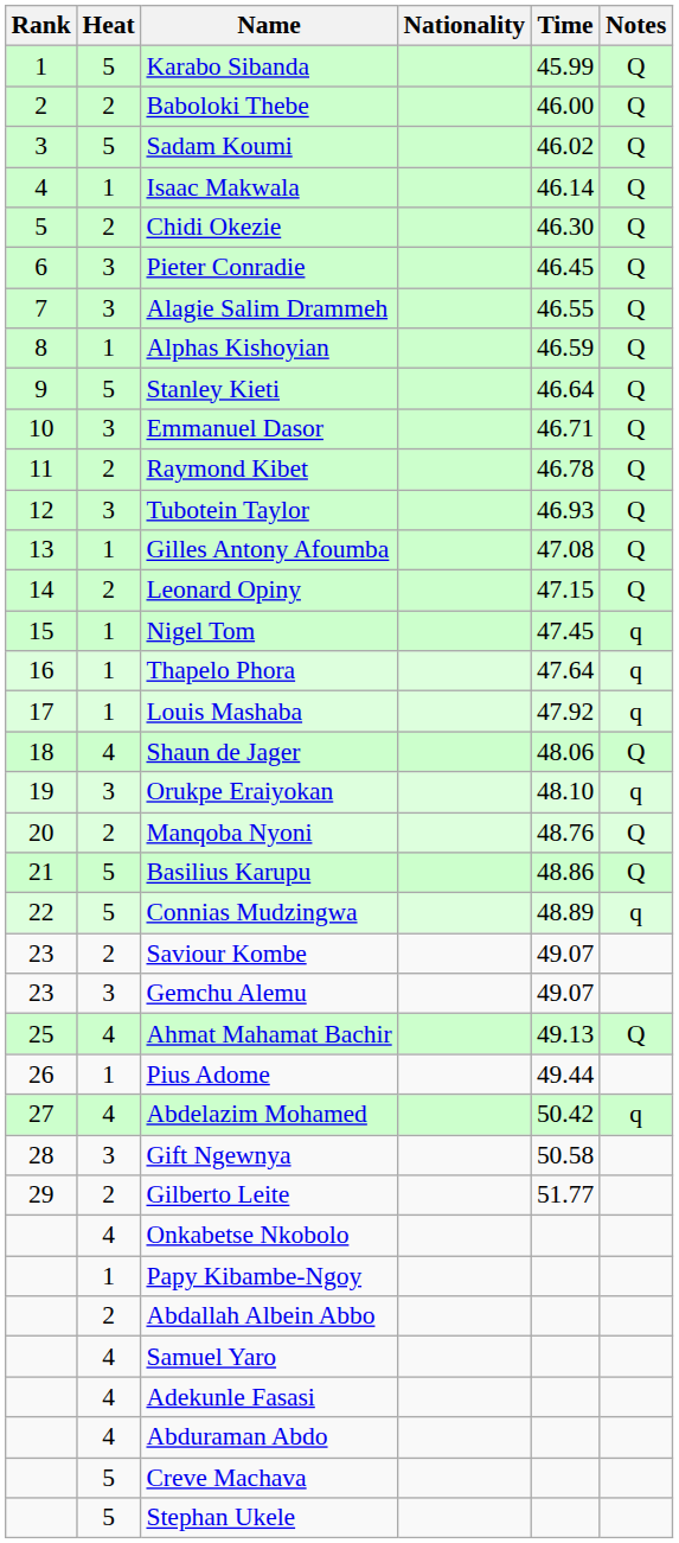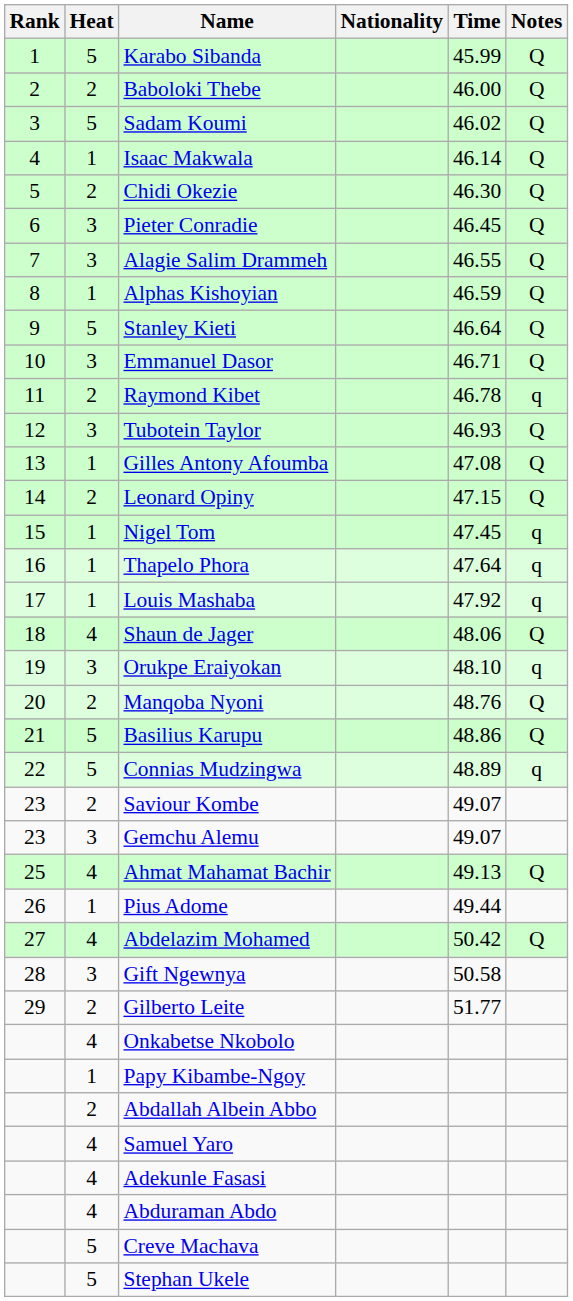Raymond Kibet | Notes: Q -> q
Abdelazim Mohamed | Notes: q -> Q
